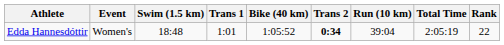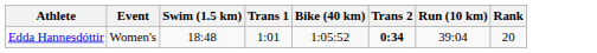- column: Total Time | 2:05:19
Edda Hannesdóttir | Rank: 22 -> 20
